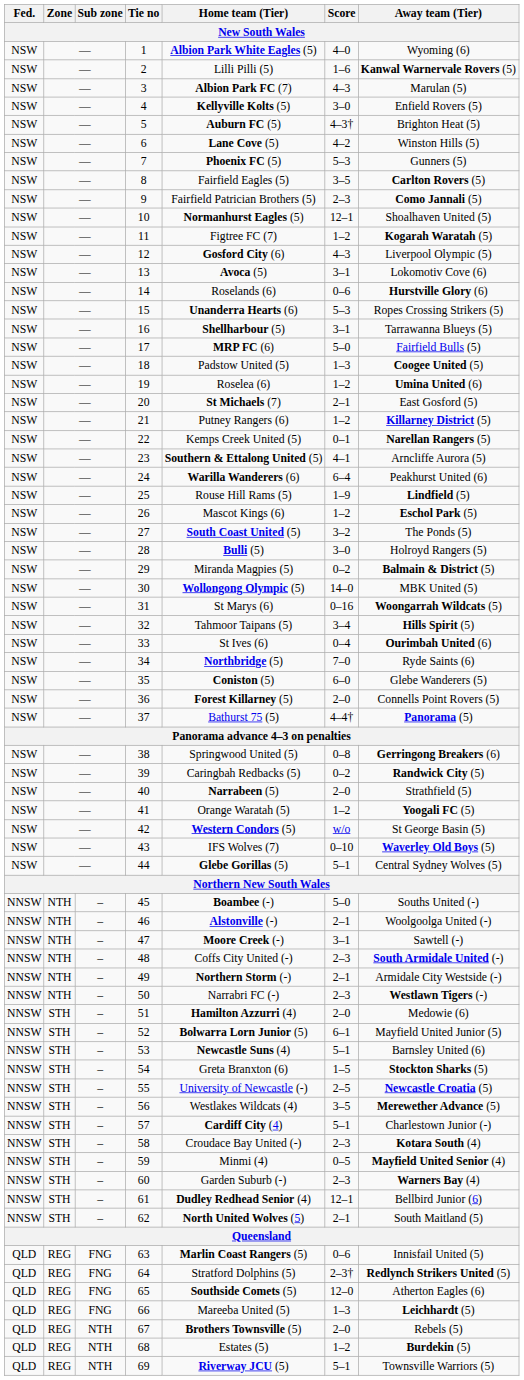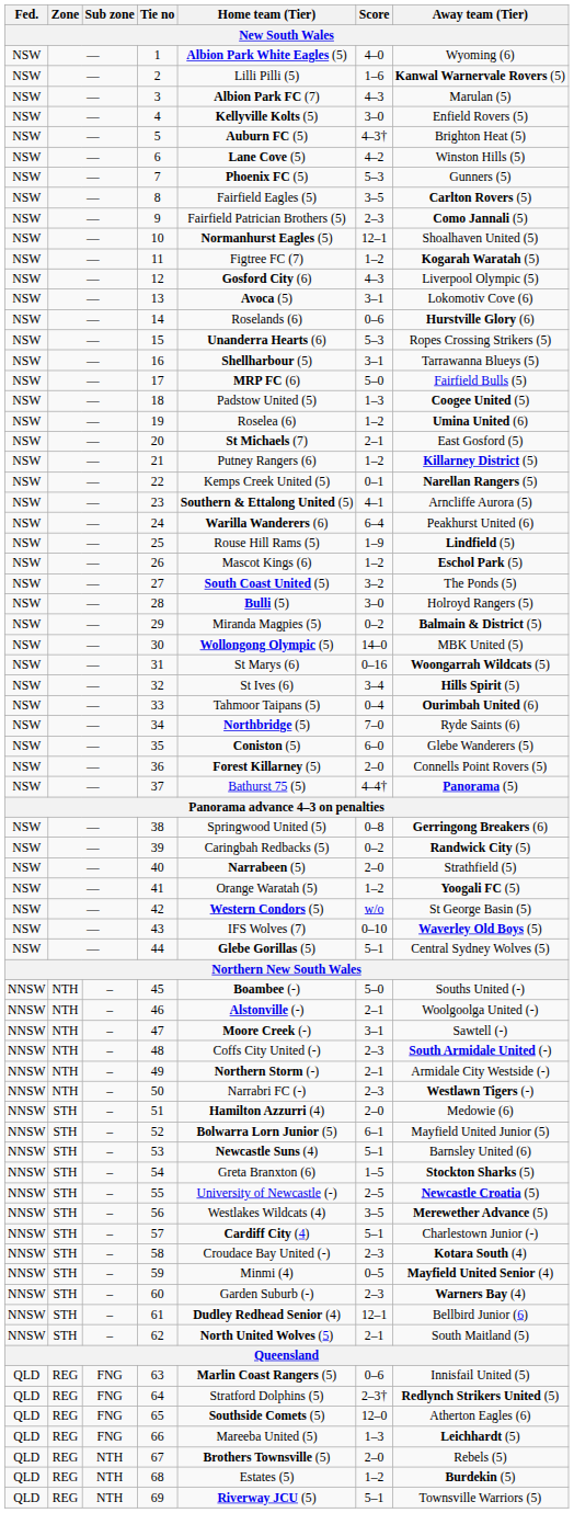32 | Home team (Tier): Tahmoor Taipans (5) -> St Ives (6)
33 | Home team (Tier): St Ives (6) -> Tahmoor Taipans (5)
